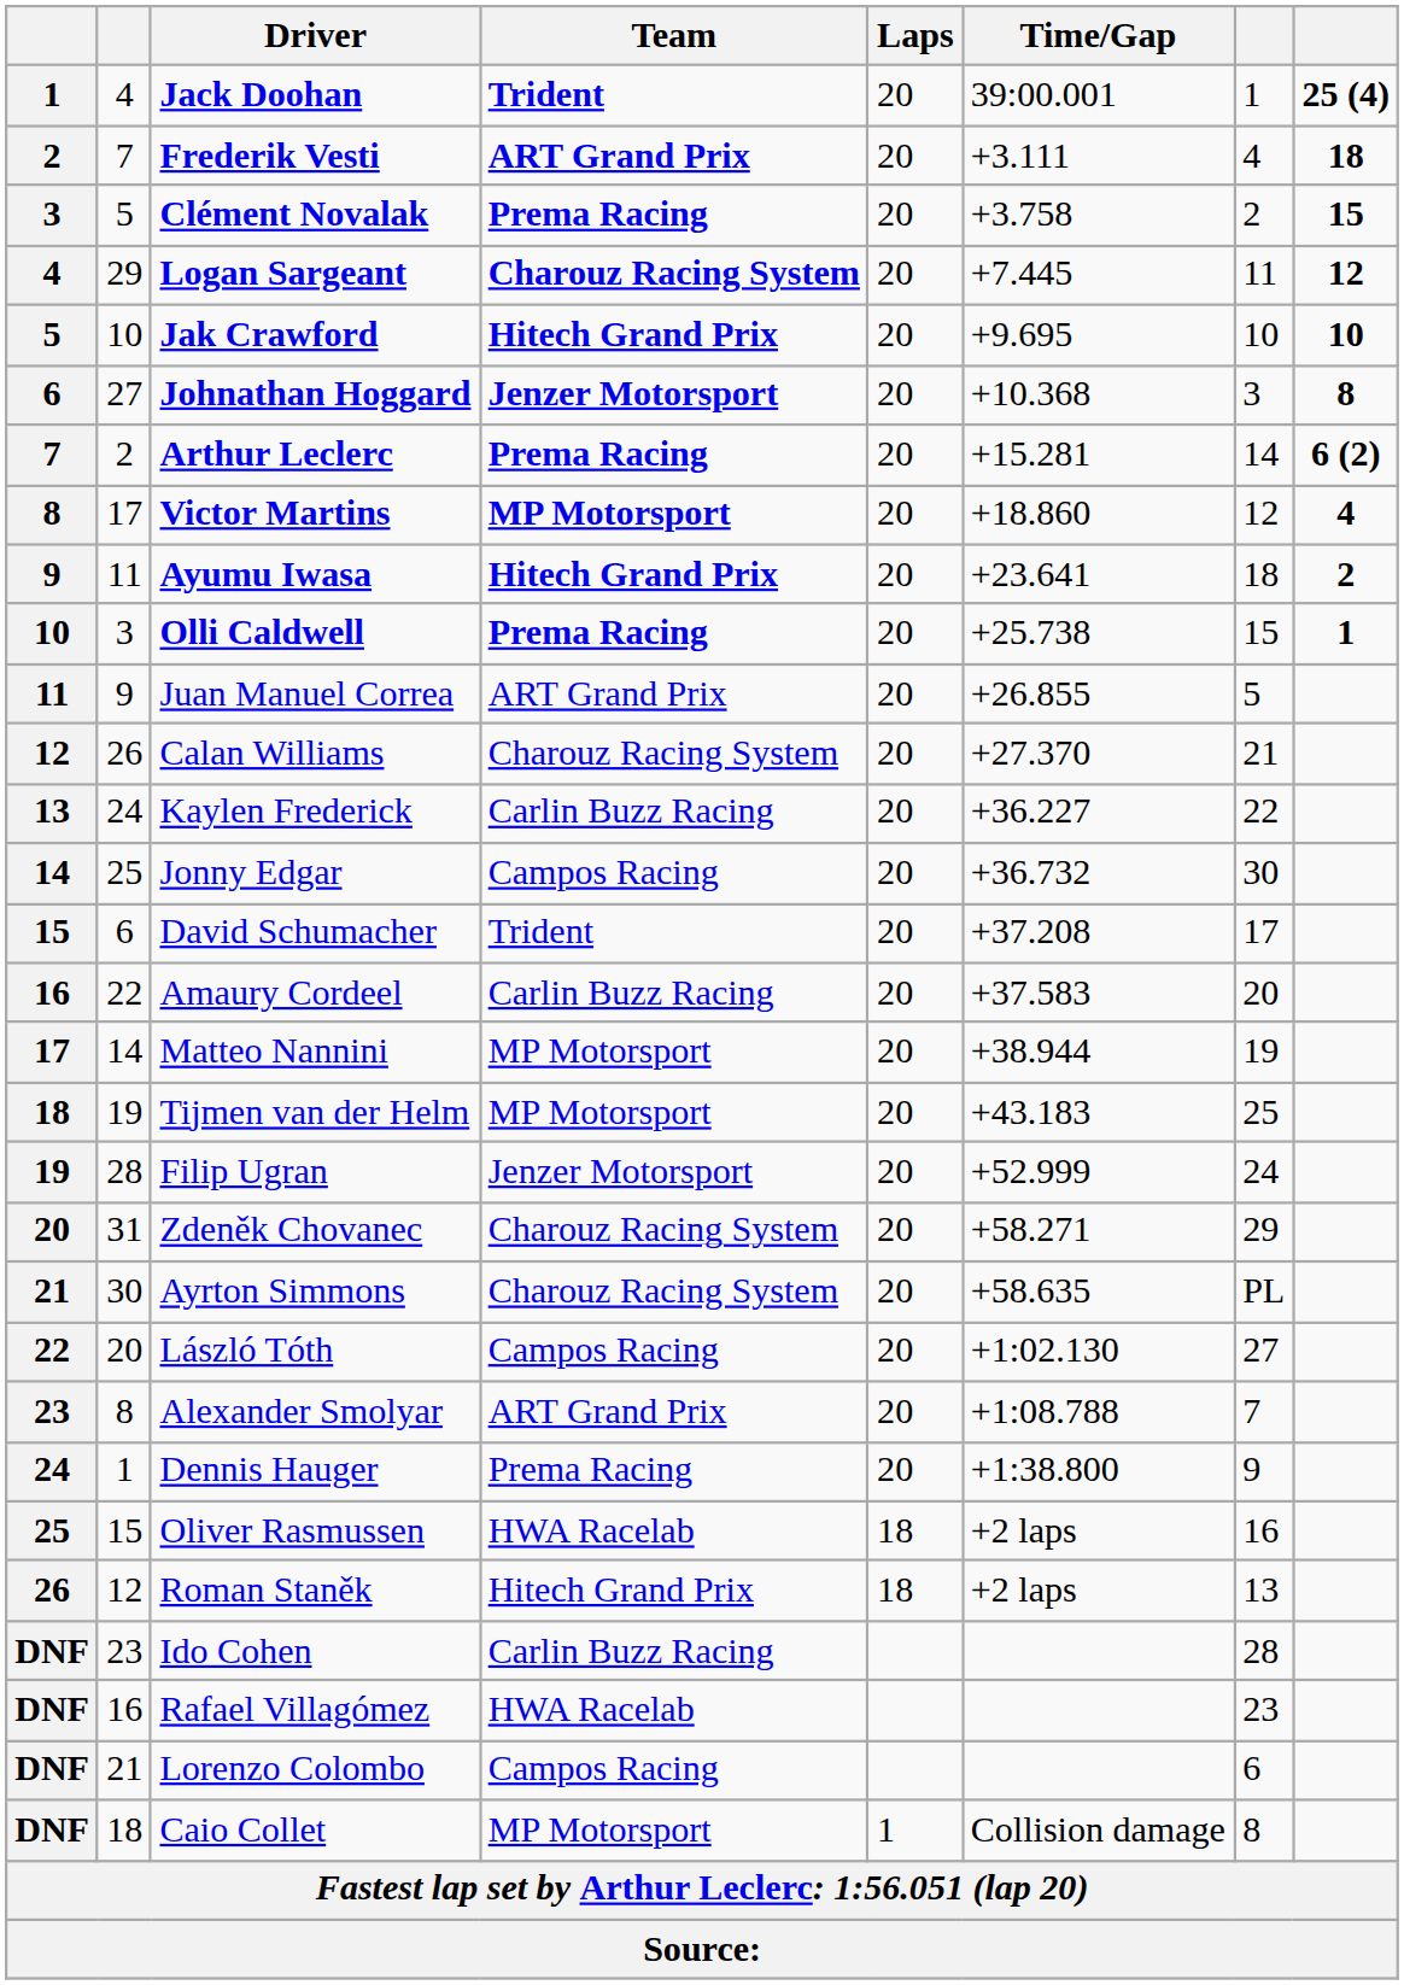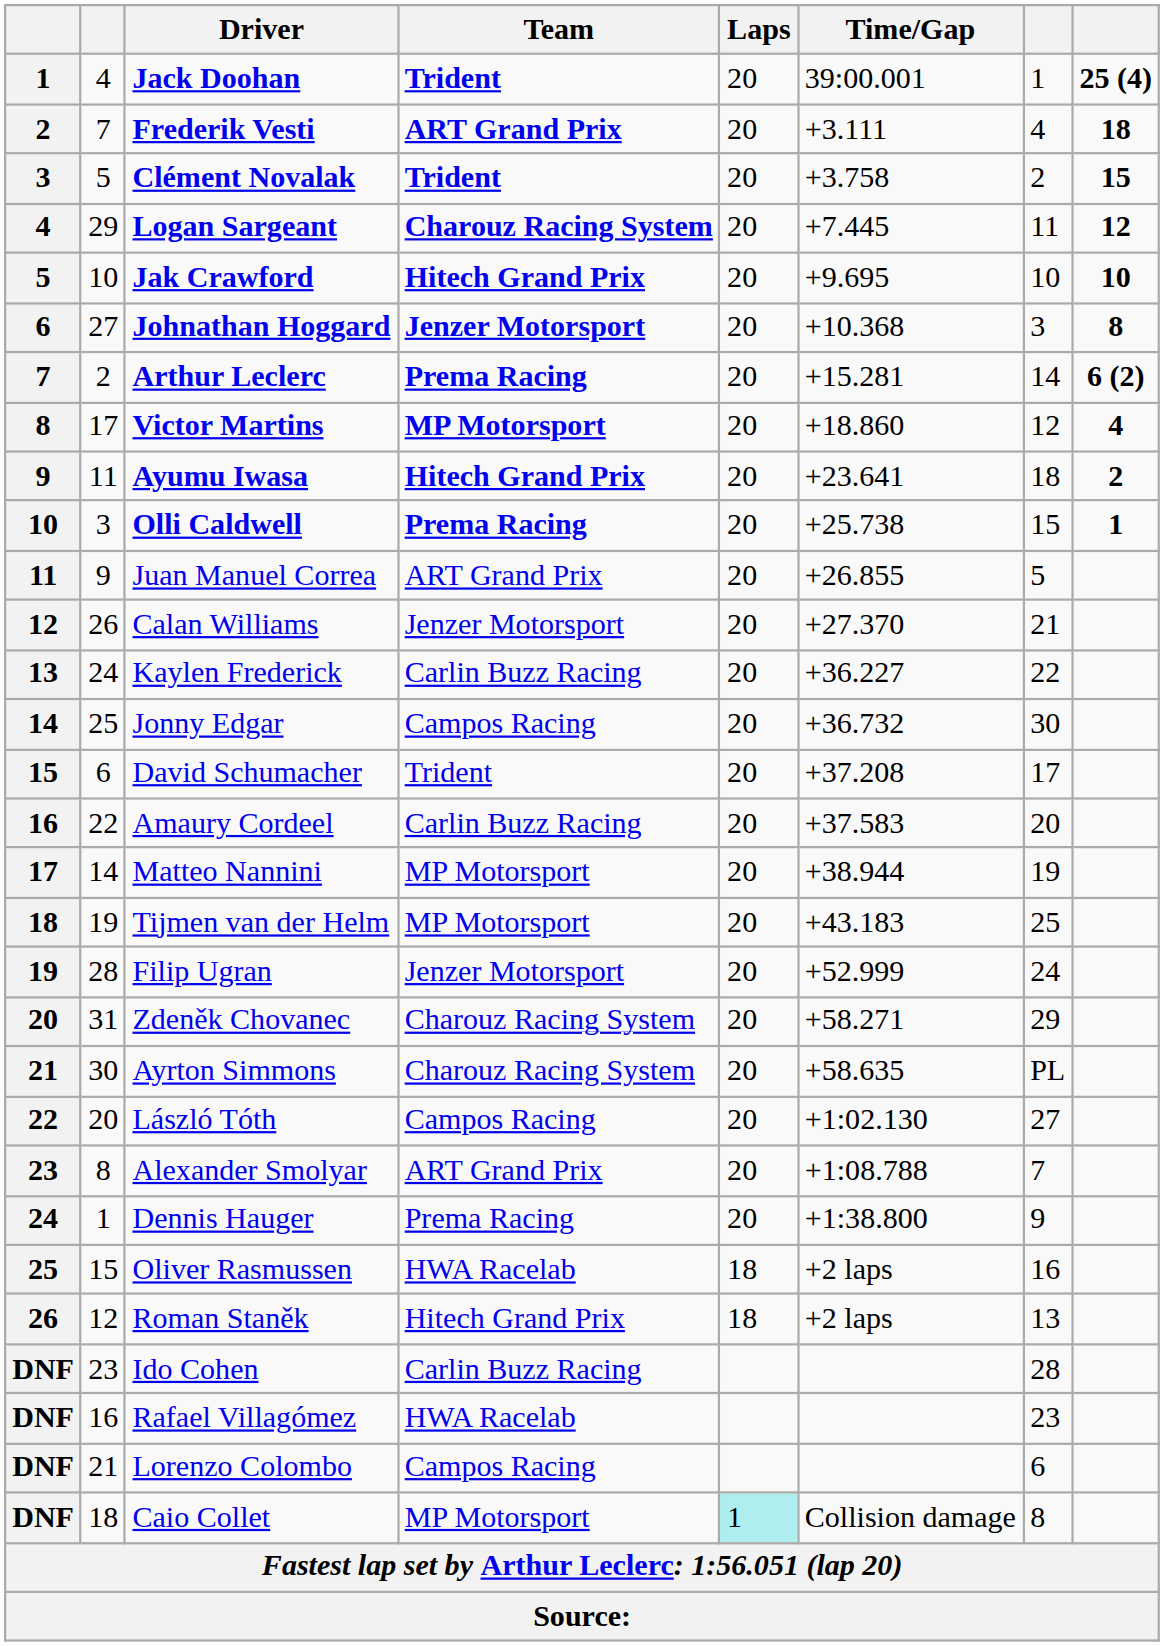Clément Novalak | Team: Prema Racing -> Trident
Calan Williams | Team: Charouz Racing System -> Jenzer Motorsport
Caio Collet | Laps: no background -> paleturquoise background
